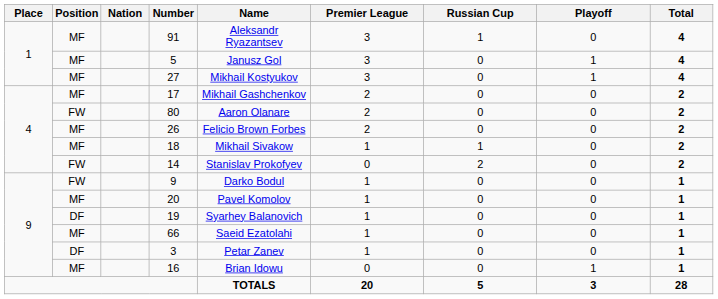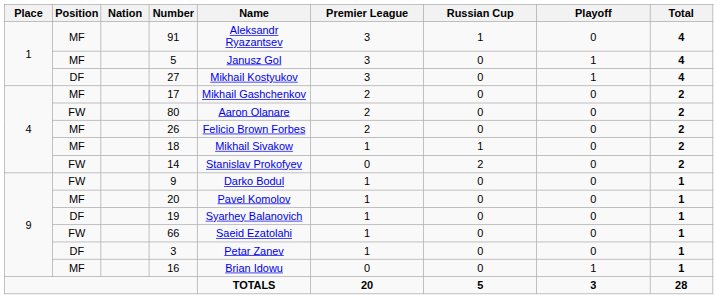27 | Position: MF -> DF
66 | Position: MF -> FW
